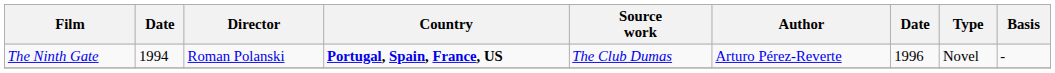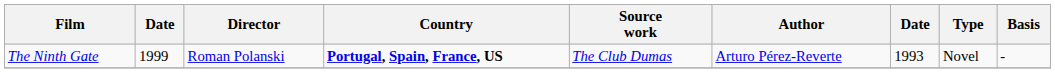The Ninth Gate | column 2: 1994 -> 1999
The Ninth Gate | column 7: 1996 -> 1993
